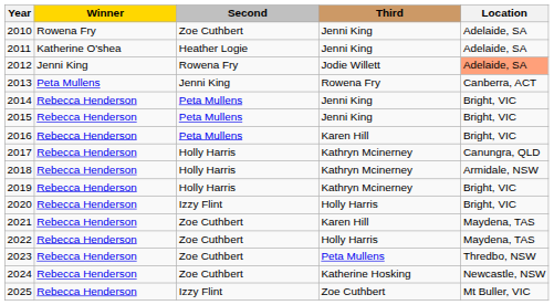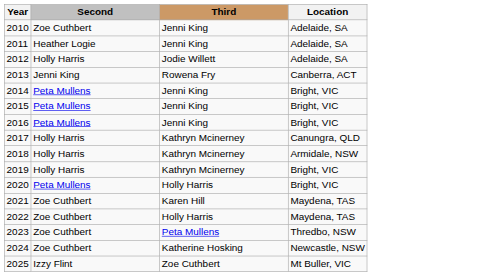- column: Winner | Rowena Fry | Katherine O'shea | Jenni King | Peta Mullens | Rebecca Henderson | Rebecca Henderson | Rebecca Henderson | Rebecca Henderson | Rebecca Henderson | Rebecca Henderson | Rebecca Henderson | Rebecca Henderson | Rebecca Henderson | Rebecca Henderson | Rebecca Henderson | Rebecca Henderson
2012 | Second: Rowena Fry -> Holly Harris
2012 | Location: lightsalmon background -> no background
2016 | Third: Karen Hill -> Jenni King
2020 | Second: Izzy Flint -> Peta Mullens
